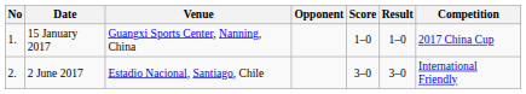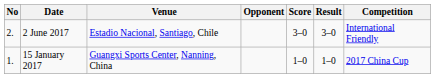rows swapped: 15 January 2017 <-> 2 June 2017
